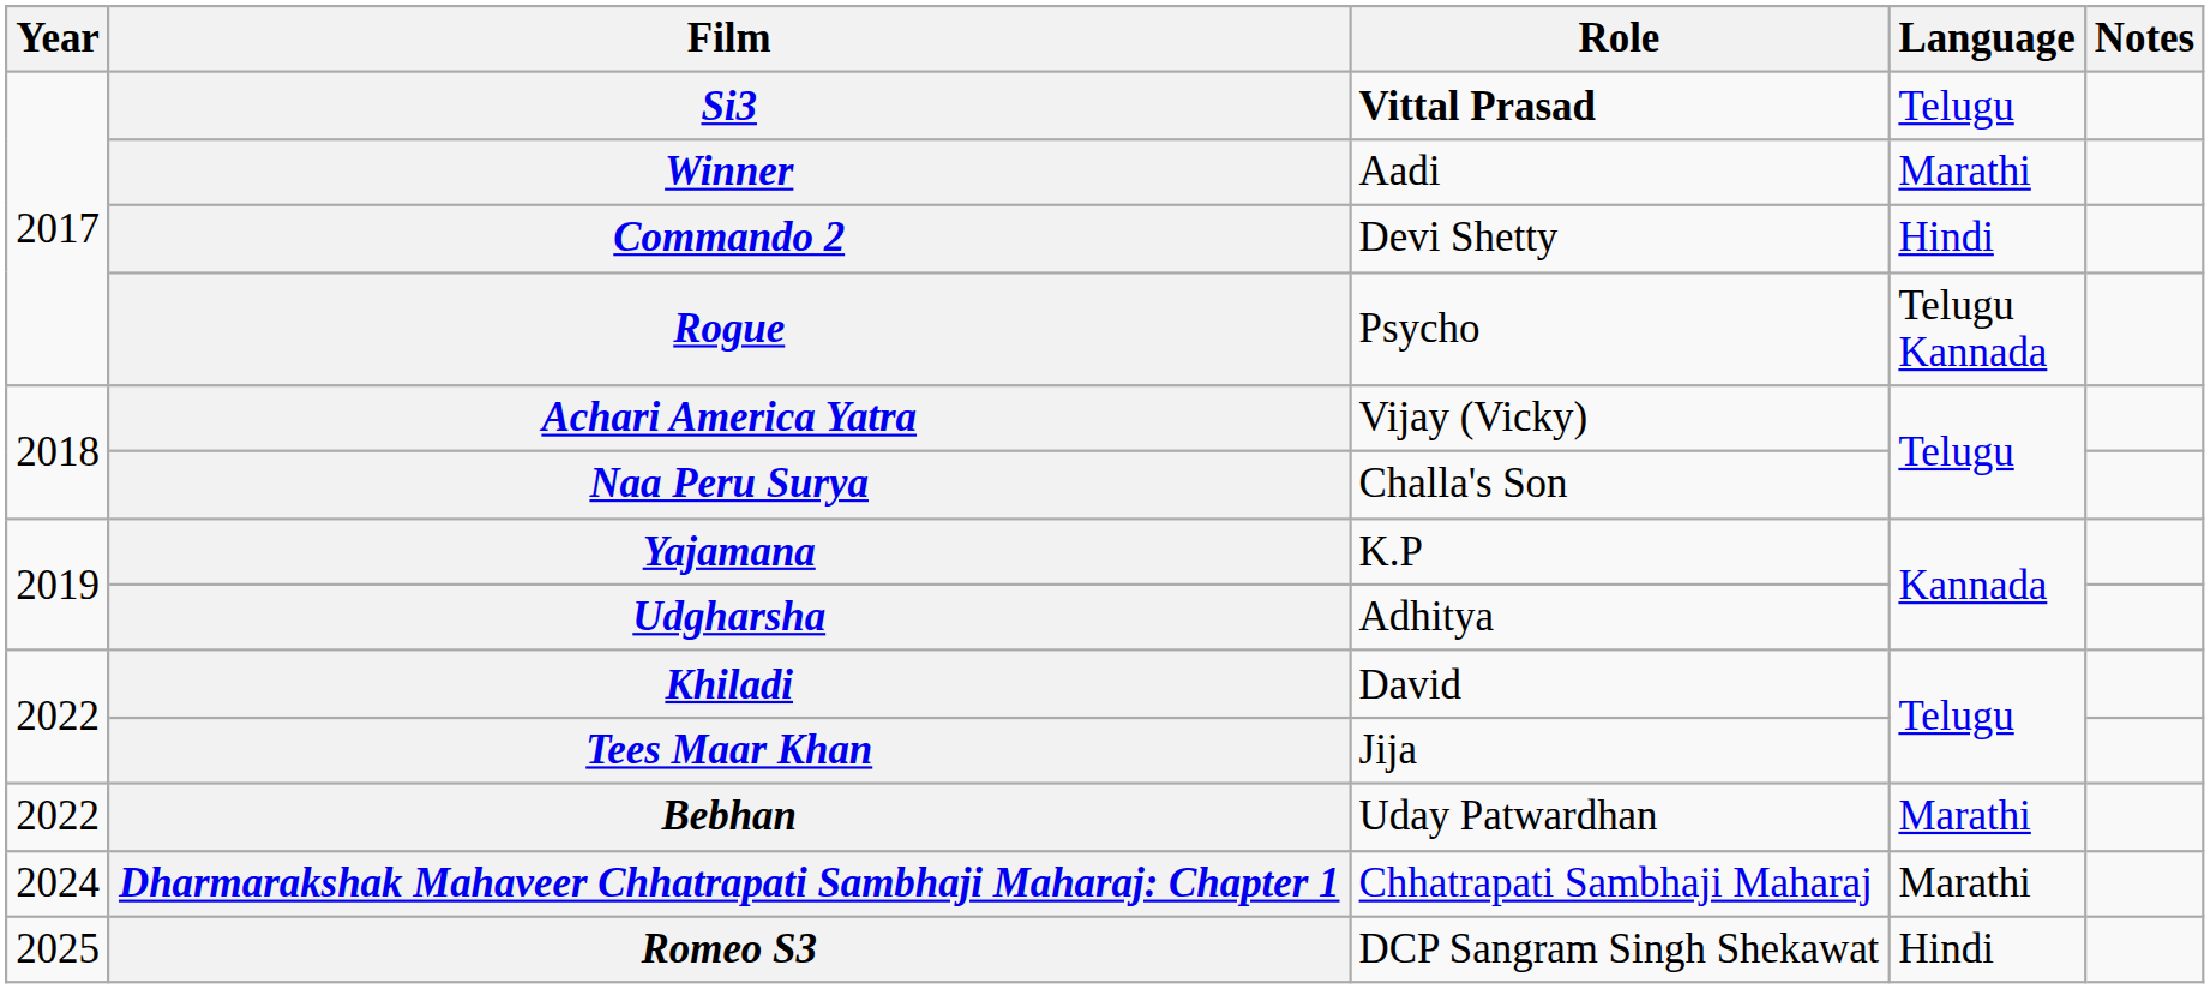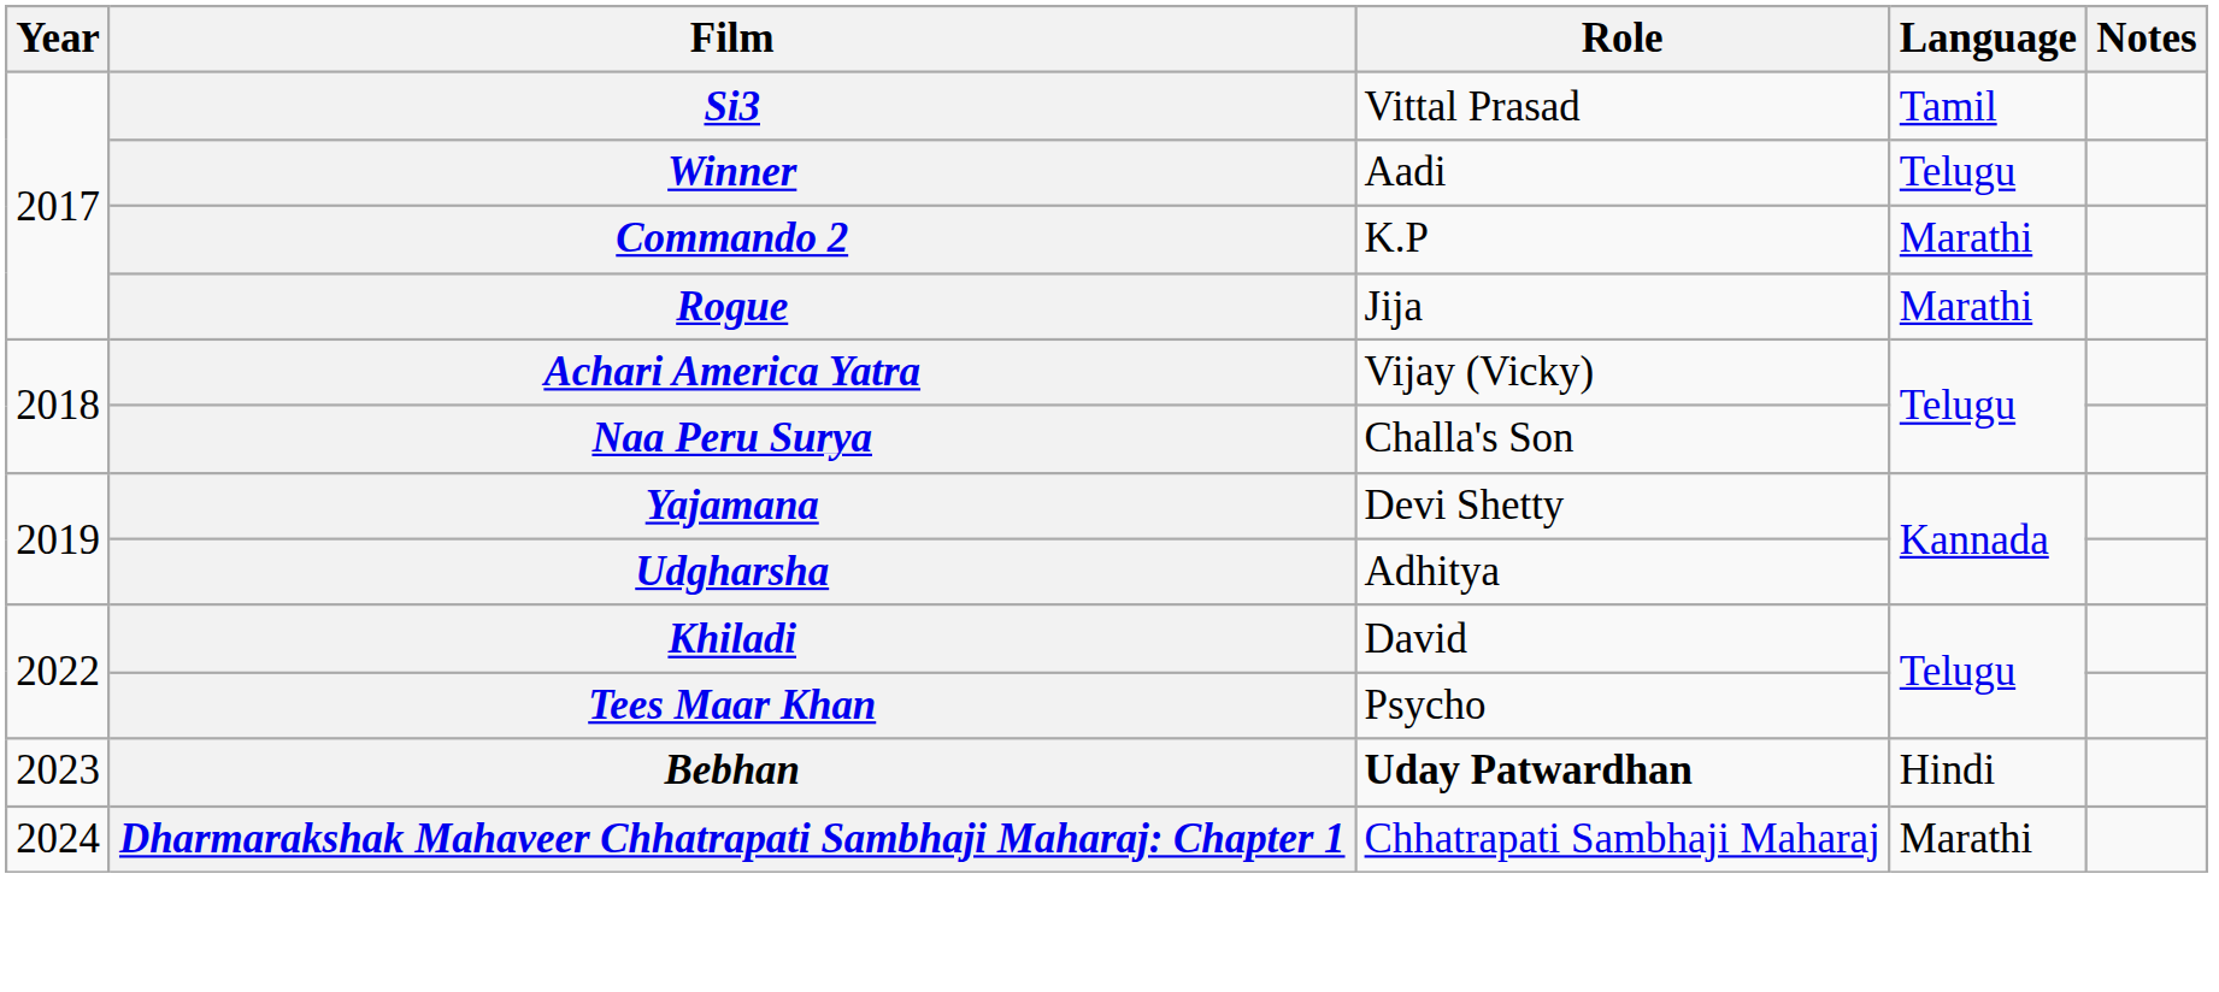Si3 | Role: bold -> normal
Si3 | Language: Telugu -> Tamil
Winner | Language: Marathi -> Telugu
Commando 2 | Role: Devi Shetty -> K.P
Commando 2 | Language: Hindi -> Marathi
Rogue | Role: Psycho -> Jija
Rogue | Language: Telugu Kannada -> Marathi
Yajamana | Role: K.P -> Devi Shetty
Tees Maar Khan | Role: Jija -> Psycho
Bebhan | Year: 2022 -> 2023
Bebhan | Role: normal -> bold
Bebhan | Language: Marathi -> Hindi
- row: 2025 | Romeo S3 | DCP Sangram Singh Shekawat | Hindi
